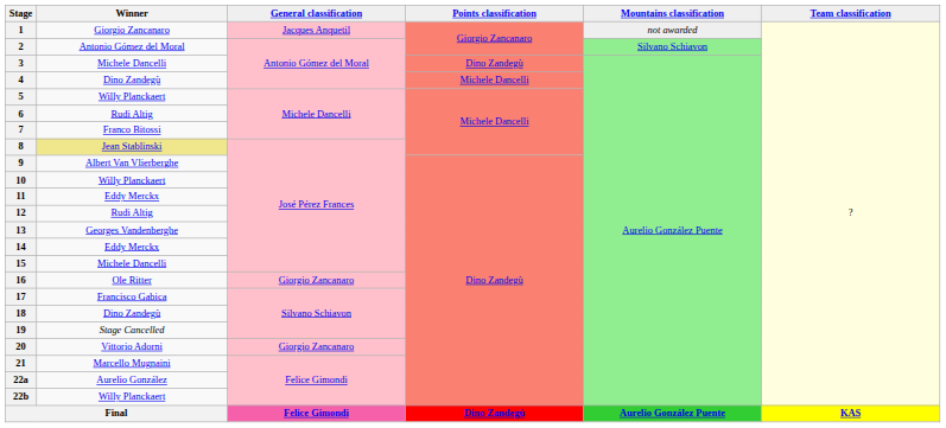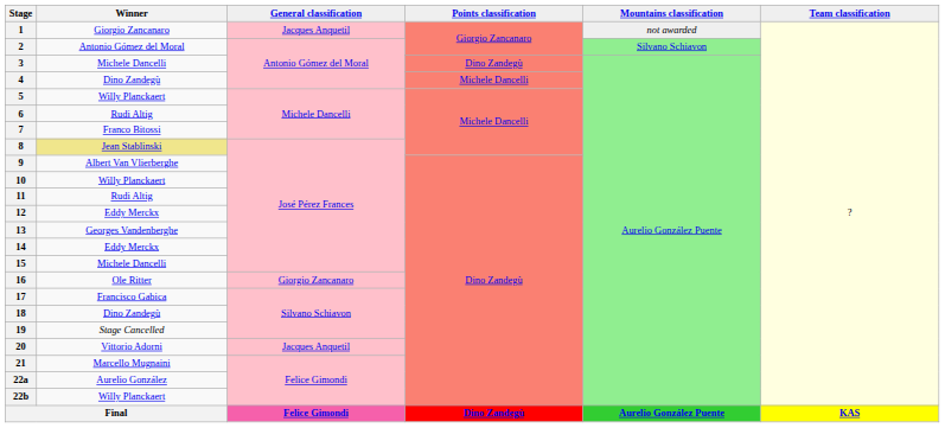11 | Winner: Eddy Merckx -> Rudi Altig
12 | Winner: Rudi Altig -> Eddy Merckx
20 | General classification: Giorgio Zancanaro -> Jacques Anquetil
